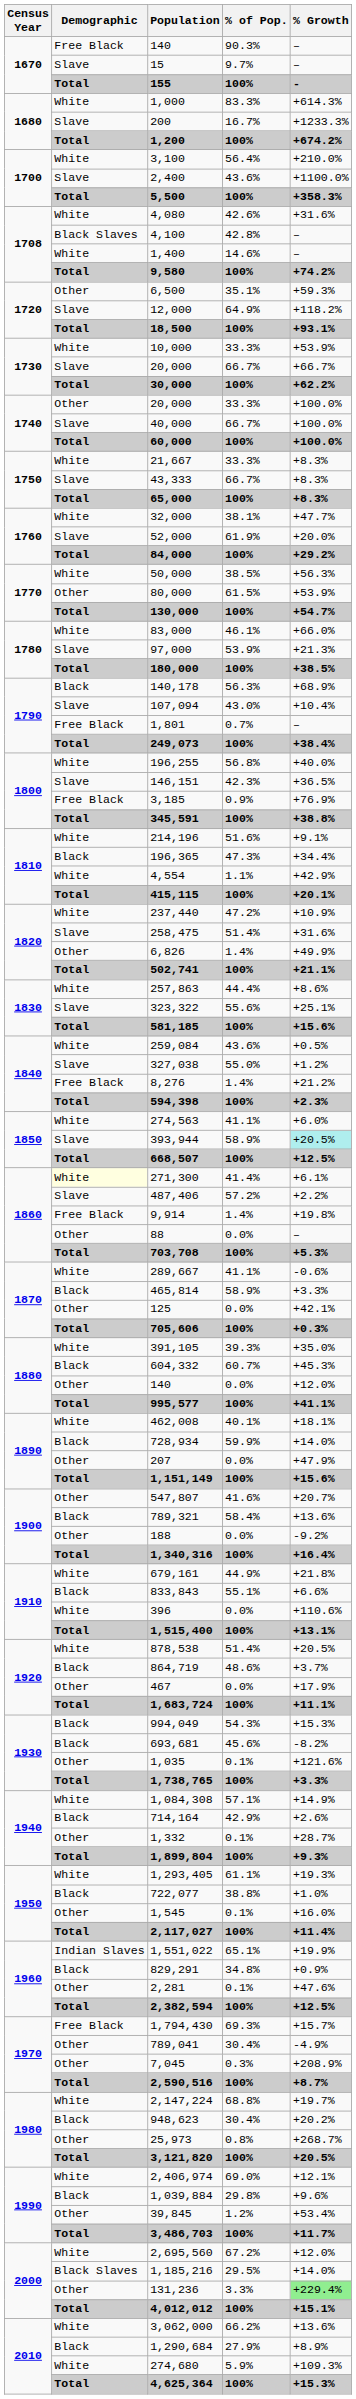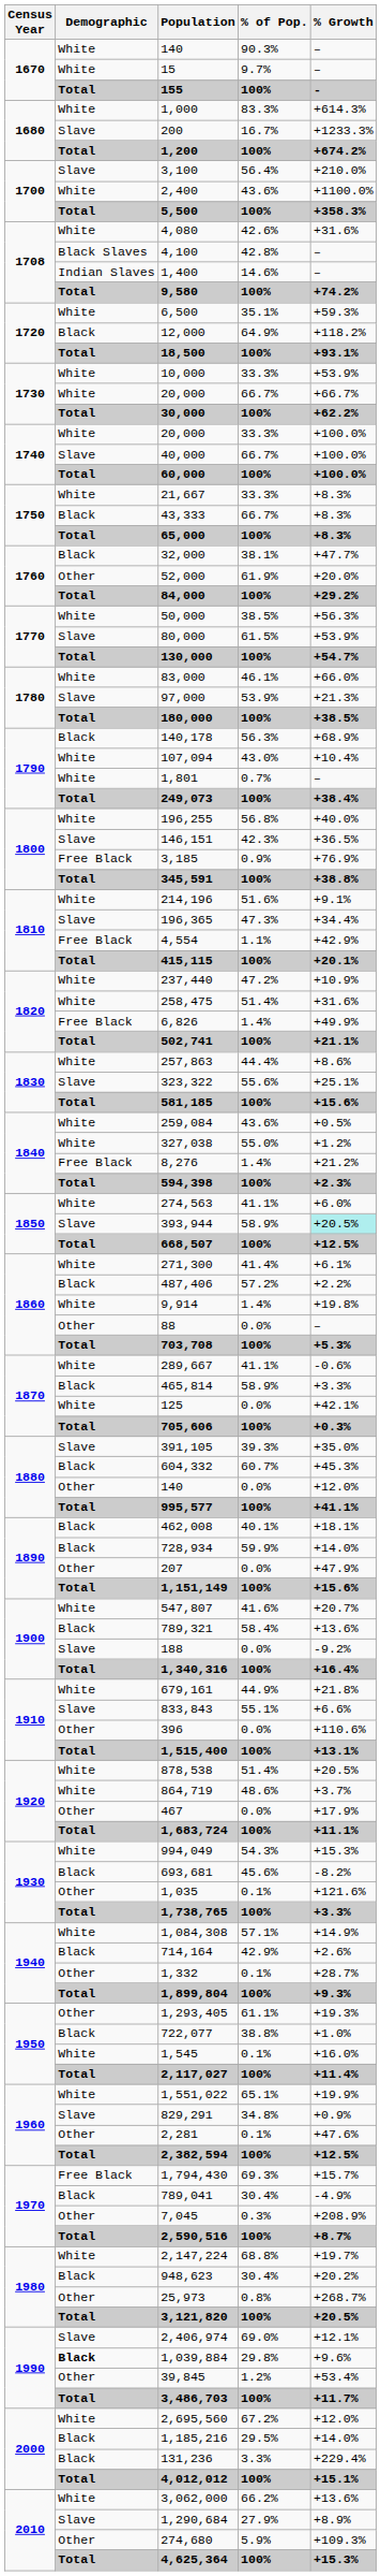140 / 90.3% | Demographic: Free Black -> White
15 | Demographic: Slave -> White
3,100 | Demographic: White -> Slave
2,400 | Demographic: Slave -> White
1,400 | Demographic: White -> Indian Slaves
6,500 | Demographic: Other -> White
12,000 | Demographic: Slave -> Black
20,000 / 66.7% | Demographic: Slave -> White
20,000 / 33.3% | Demographic: Other -> White
43,333 | Demographic: Slave -> Black
32,000 | Demographic: White -> Black
52,000 | Demographic: Slave -> Other
80,000 | Demographic: Other -> Slave
107,094 | Demographic: Slave -> White
1,801 | Demographic: Free Black -> White
196,365 | Demographic: Black -> Slave
4,554 | Demographic: White -> Free Black
258,475 | Demographic: Slave -> White
6,826 | Demographic: Other -> Free Black
327,038 | Demographic: Slave -> White
271,300 | Demographic: lightyellow background -> no background
487,406 | Demographic: Slave -> Black
9,914 | Demographic: Free Black -> White
125 | Demographic: Other -> White
391,105 | Demographic: White -> Slave
462,008 | Demographic: White -> Black
547,807 | Demographic: Other -> White
188 | Demographic: Other -> Slave
833,843 | Demographic: Black -> Slave
396 | Demographic: White -> Other
864,719 | Demographic: Black -> White
994,049 | Demographic: Black -> White
1,293,405 | Demographic: White -> Other
1,545 | Demographic: Other -> White
1,551,022 | Demographic: Indian Slaves -> White
829,291 | Demographic: Black -> Slave
789,041 | Demographic: Other -> Black
2,406,974 | Demographic: White -> Slave
1,039,884 | Demographic: normal -> bold
1,185,216 | Demographic: Black Slaves -> Black
131,236 | Demographic: Other -> Black
131,236 | % Growth: lightgreen background -> no background
1,290,684 | Demographic: Black -> Slave
274,680 | Demographic: White -> Other
